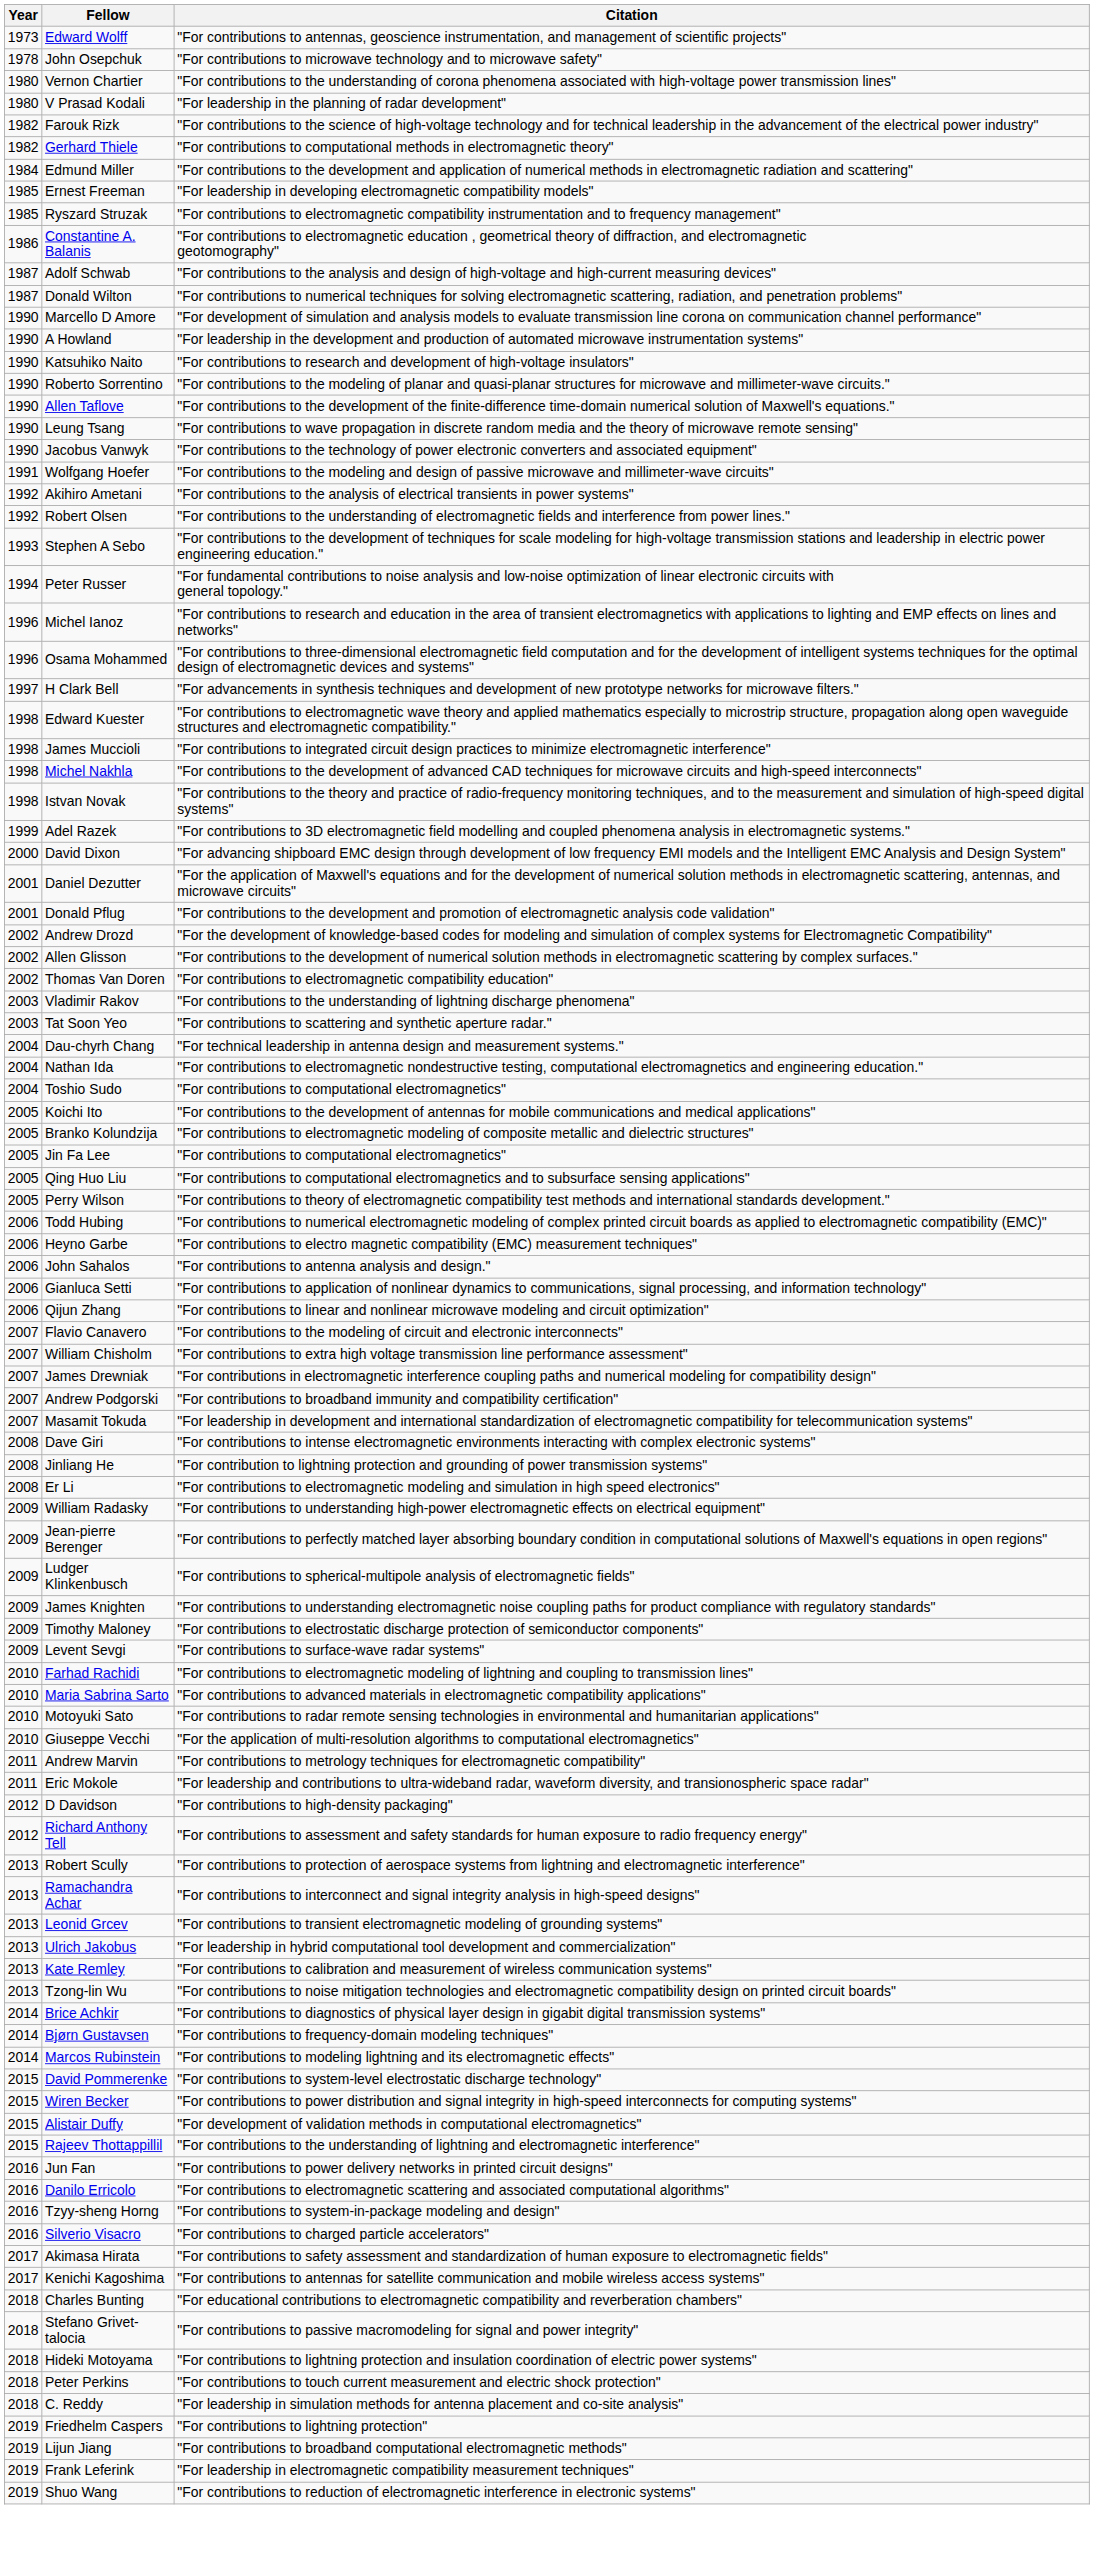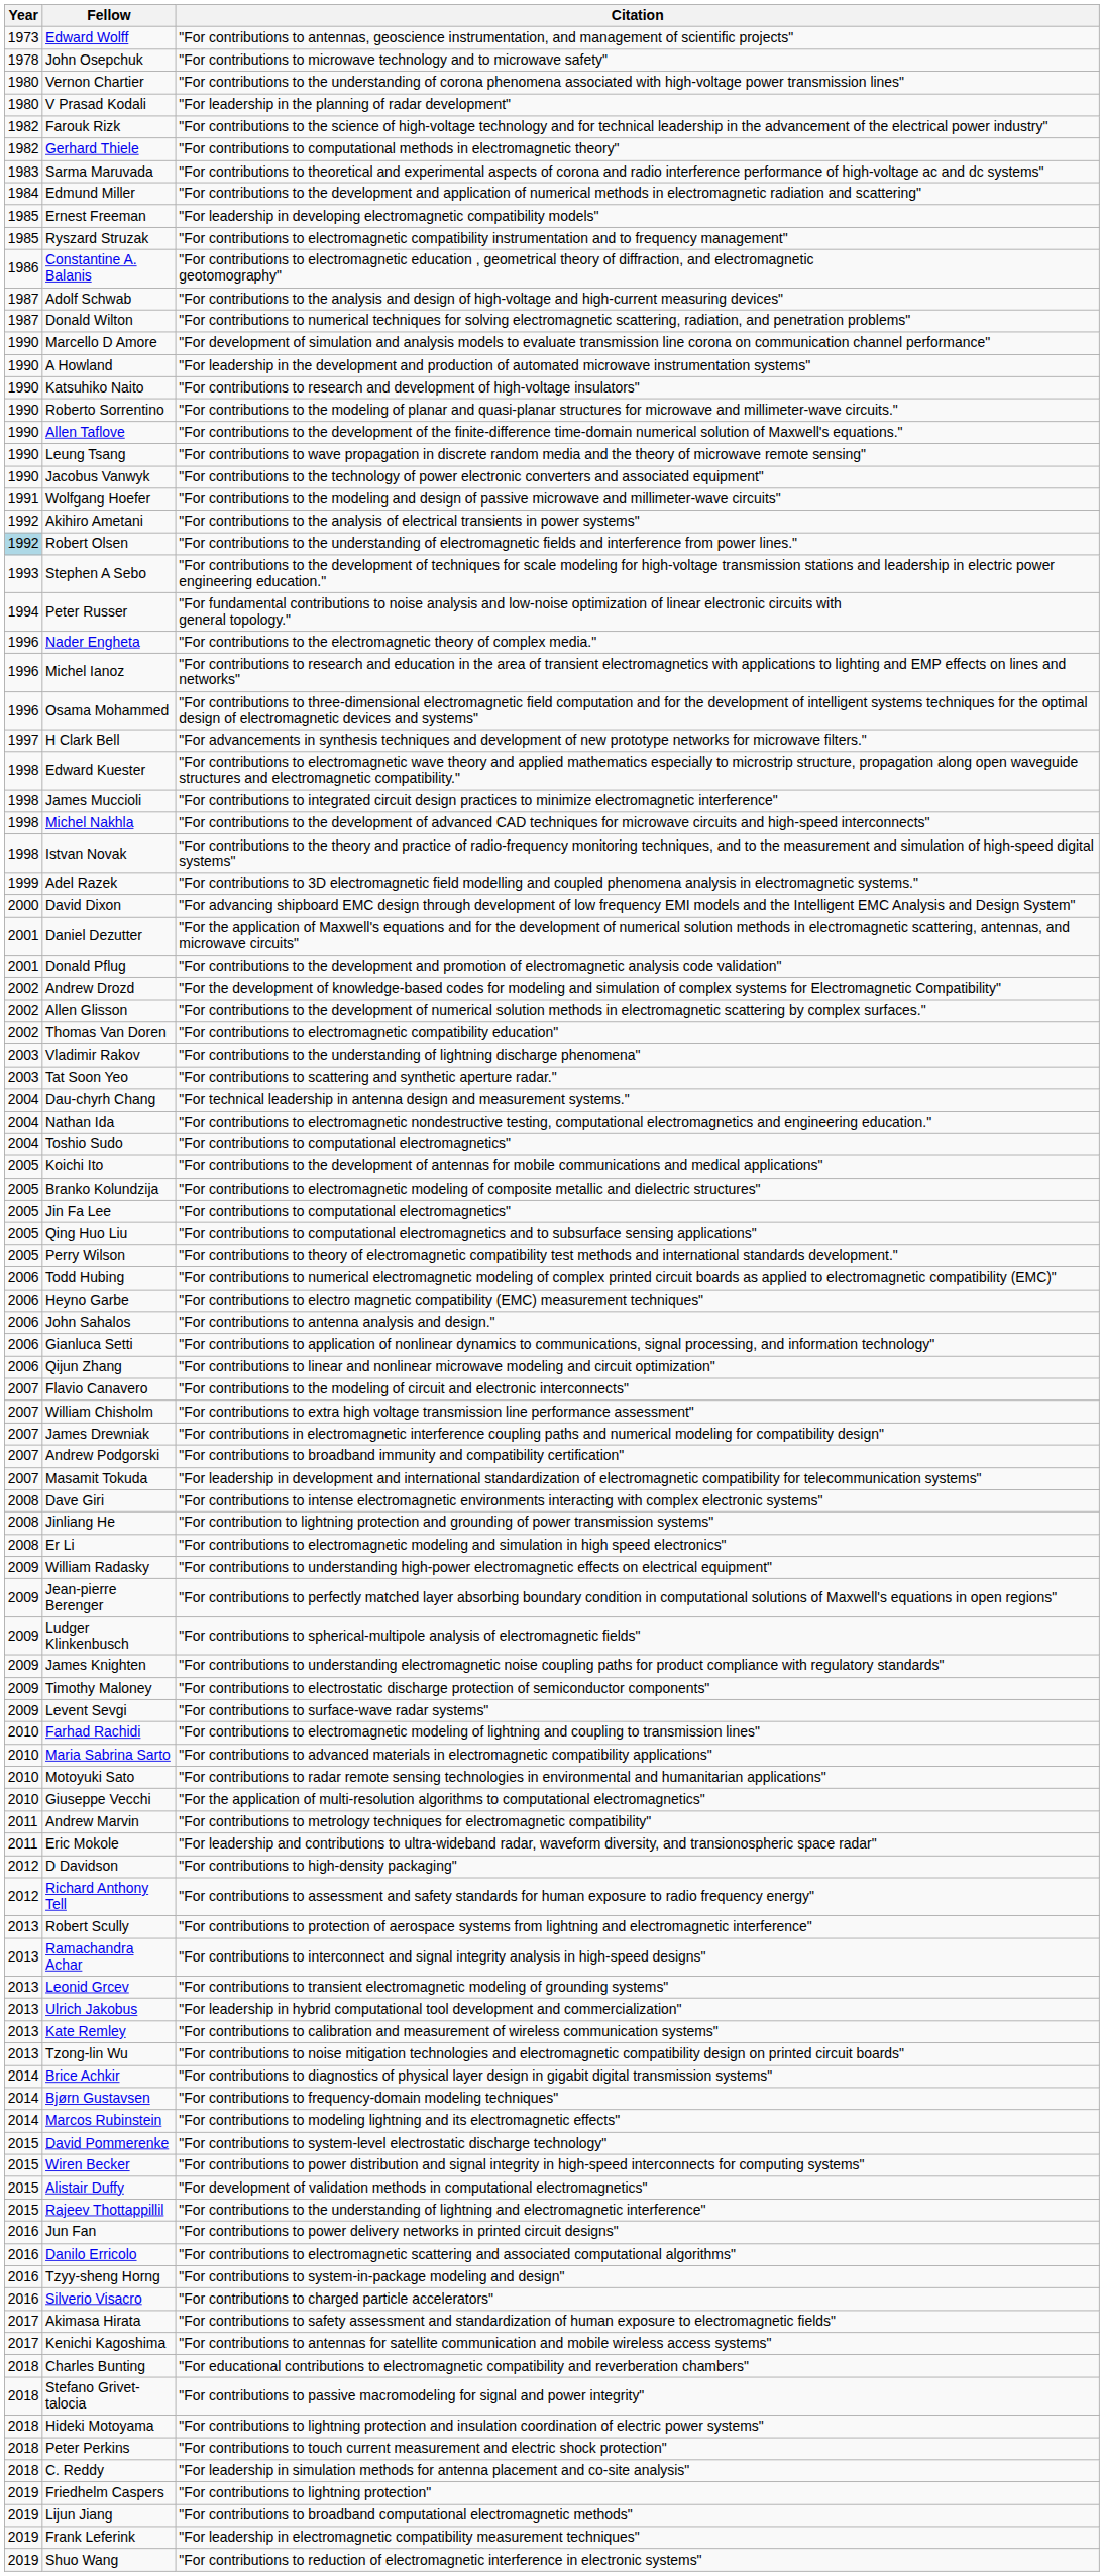+ row: 1983 | Sarma Maruvada | "For contributions to theoretical and experimental aspects of corona and radio interference performance of high-voltage ac and dc systems"
Robert Olsen | Year: no background -> lightblue background
+ row: 1996 | Nader Engheta | "For contributions to the electromagnetic theory of complex media."
